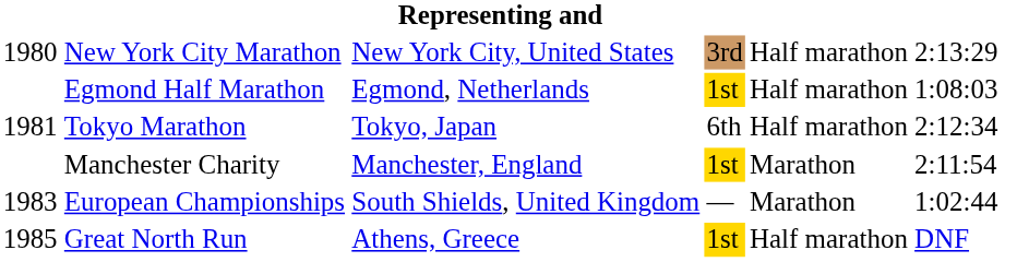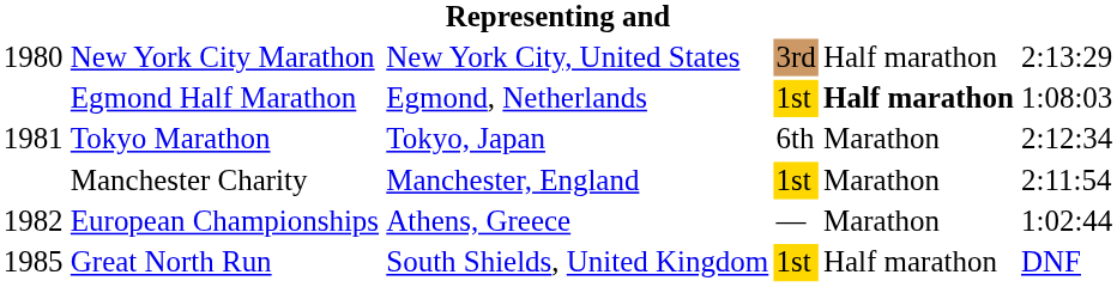Egmond Half Marathon | column 5: normal -> bold
Tokyo Marathon | column 5: Half marathon -> Marathon
European Championships | column 1: 1983 -> 1982
European Championships | column 3: South Shields, United Kingdom -> Athens, Greece
Great North Run | column 3: Athens, Greece -> South Shields, United Kingdom
